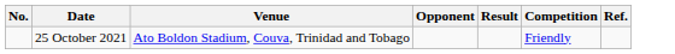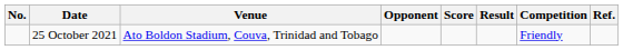+ column: Score
